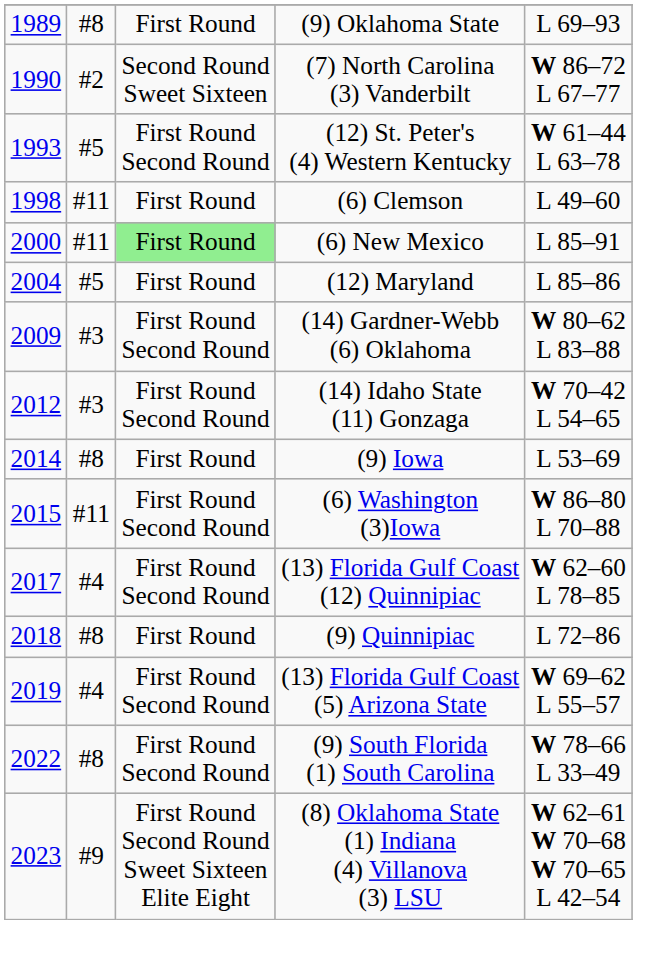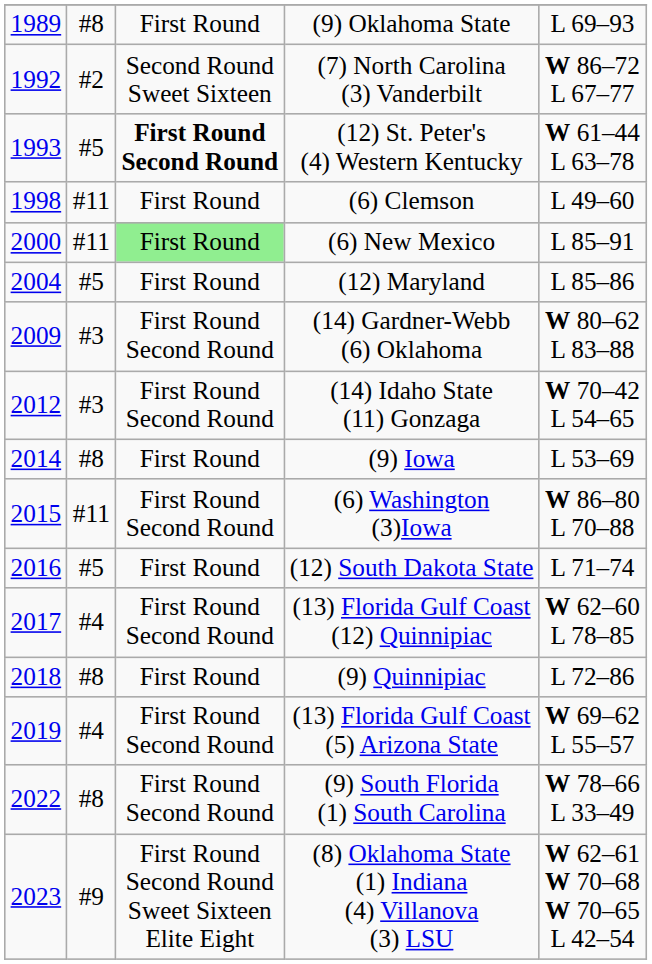(7) North Carolina (3) Vanderbilt | column 1: 1990 -> 1992
(12) St. Peter's (4) Western Kentucky | column 3: normal -> bold
+ row: 2016 | #5 | First Round | (12) South Dakota State | L 71–74
